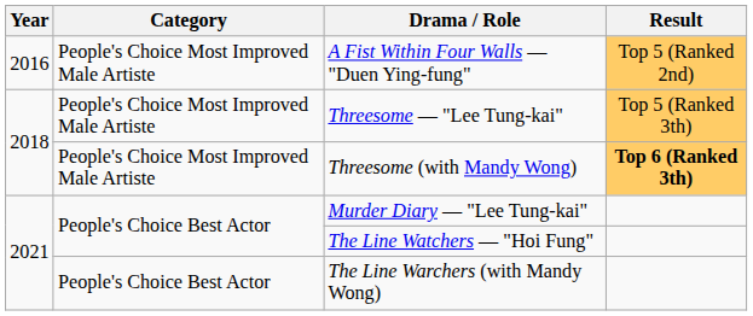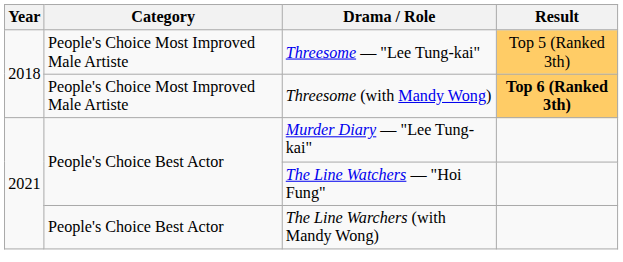- row: 2016 | People's Choice Most Improved Male Artiste | A Fist Within Four Walls — "Duen Ying-fung" | Top 5 (Ranked 2nd)
